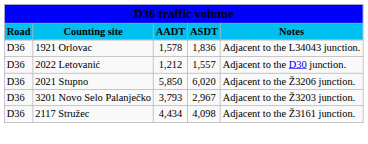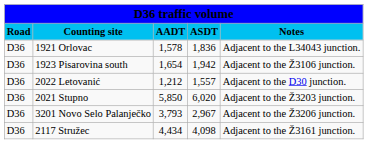+ row: D36 | 1923 Pisarovina south | 1,654 | 1,942 | Adjacent to the Ž3106 junction.
2021 Stupno | column 5: Adjacent to the Ž3206 junction. -> Adjacent to the Ž3203 junction.
3201 Novo Selo Palanječko | column 5: Adjacent to the Ž3203 junction. -> Adjacent to the Ž3206 junction.
